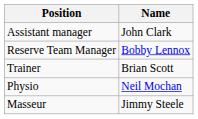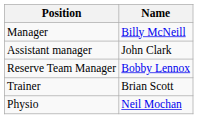+ row: Manager | Billy McNeill
- row: Masseur | Jimmy Steele
